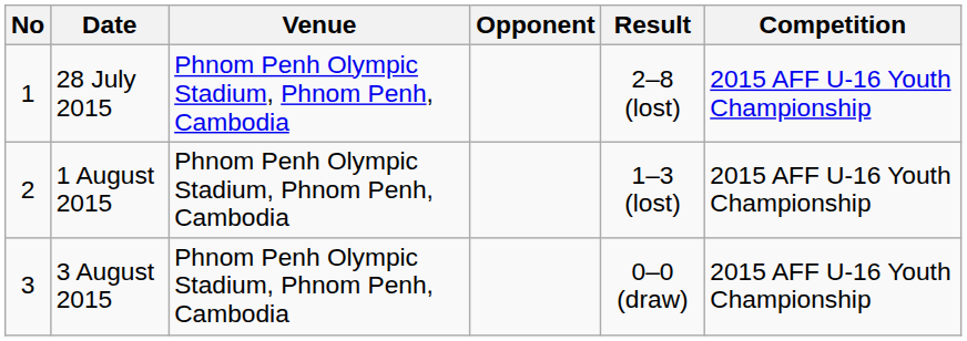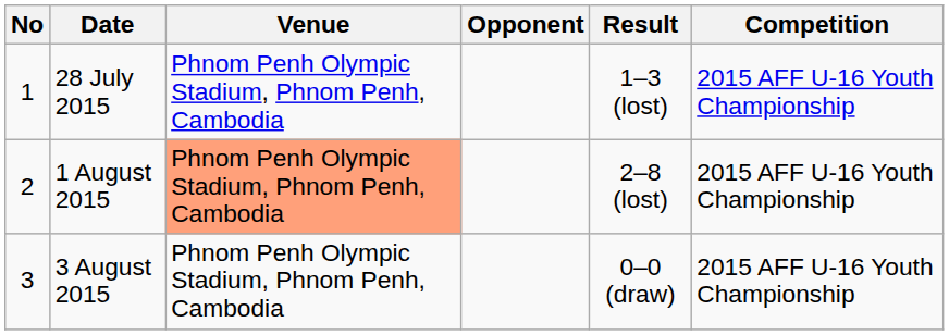28 July 2015 | Result: 2–8 (lost) -> 1–3 (lost)
1 August 2015 | Venue: no background -> lightsalmon background
1 August 2015 | Result: 1–3 (lost) -> 2–8 (lost)
